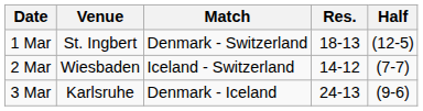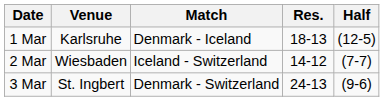1 Mar | Venue: St. Ingbert -> Karlsruhe
1 Mar | Match: Denmark - Switzerland -> Denmark - Iceland
3 Mar | Venue: Karlsruhe -> St. Ingbert
3 Mar | Match: Denmark - Iceland -> Denmark - Switzerland
